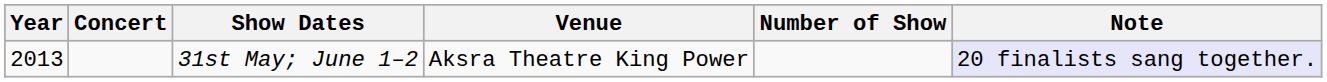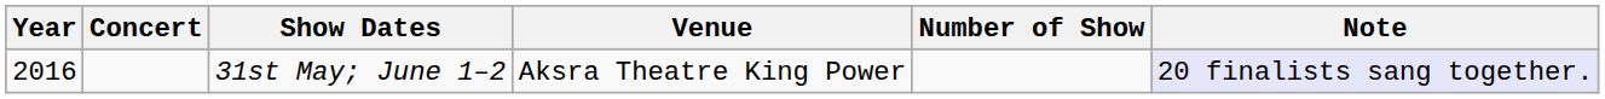31st May; June 1–2 | Year: 2013 -> 2016
